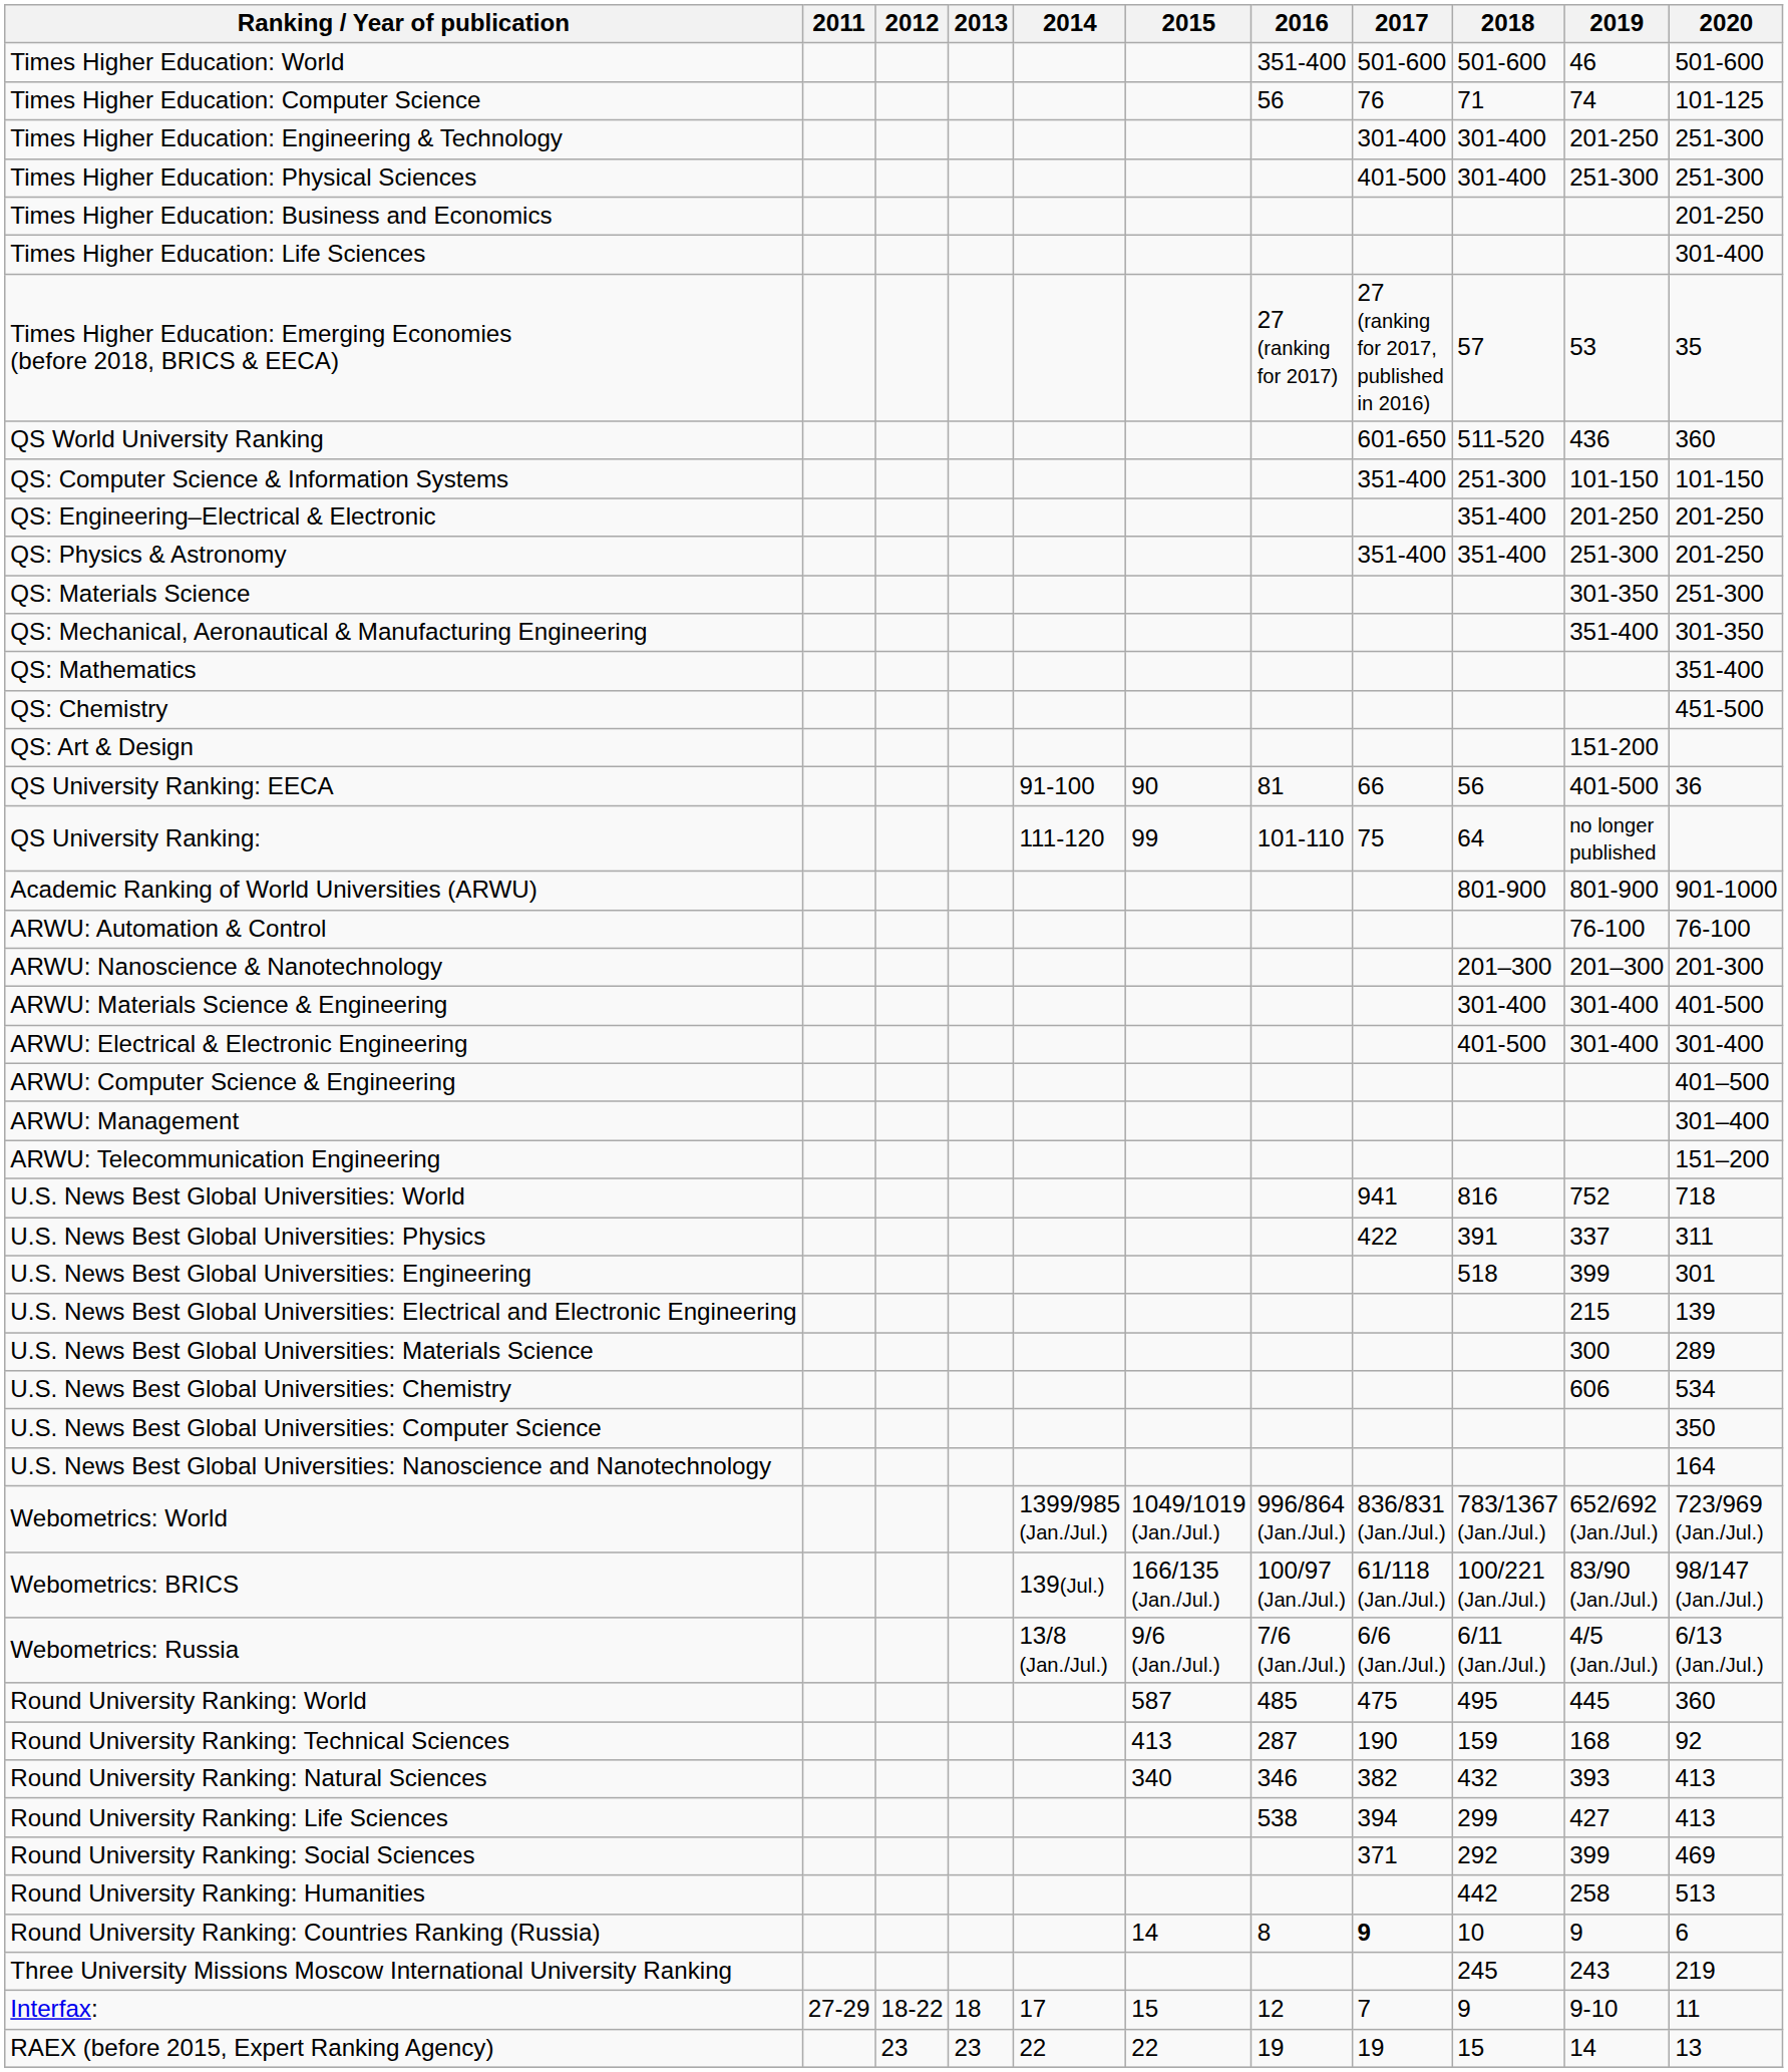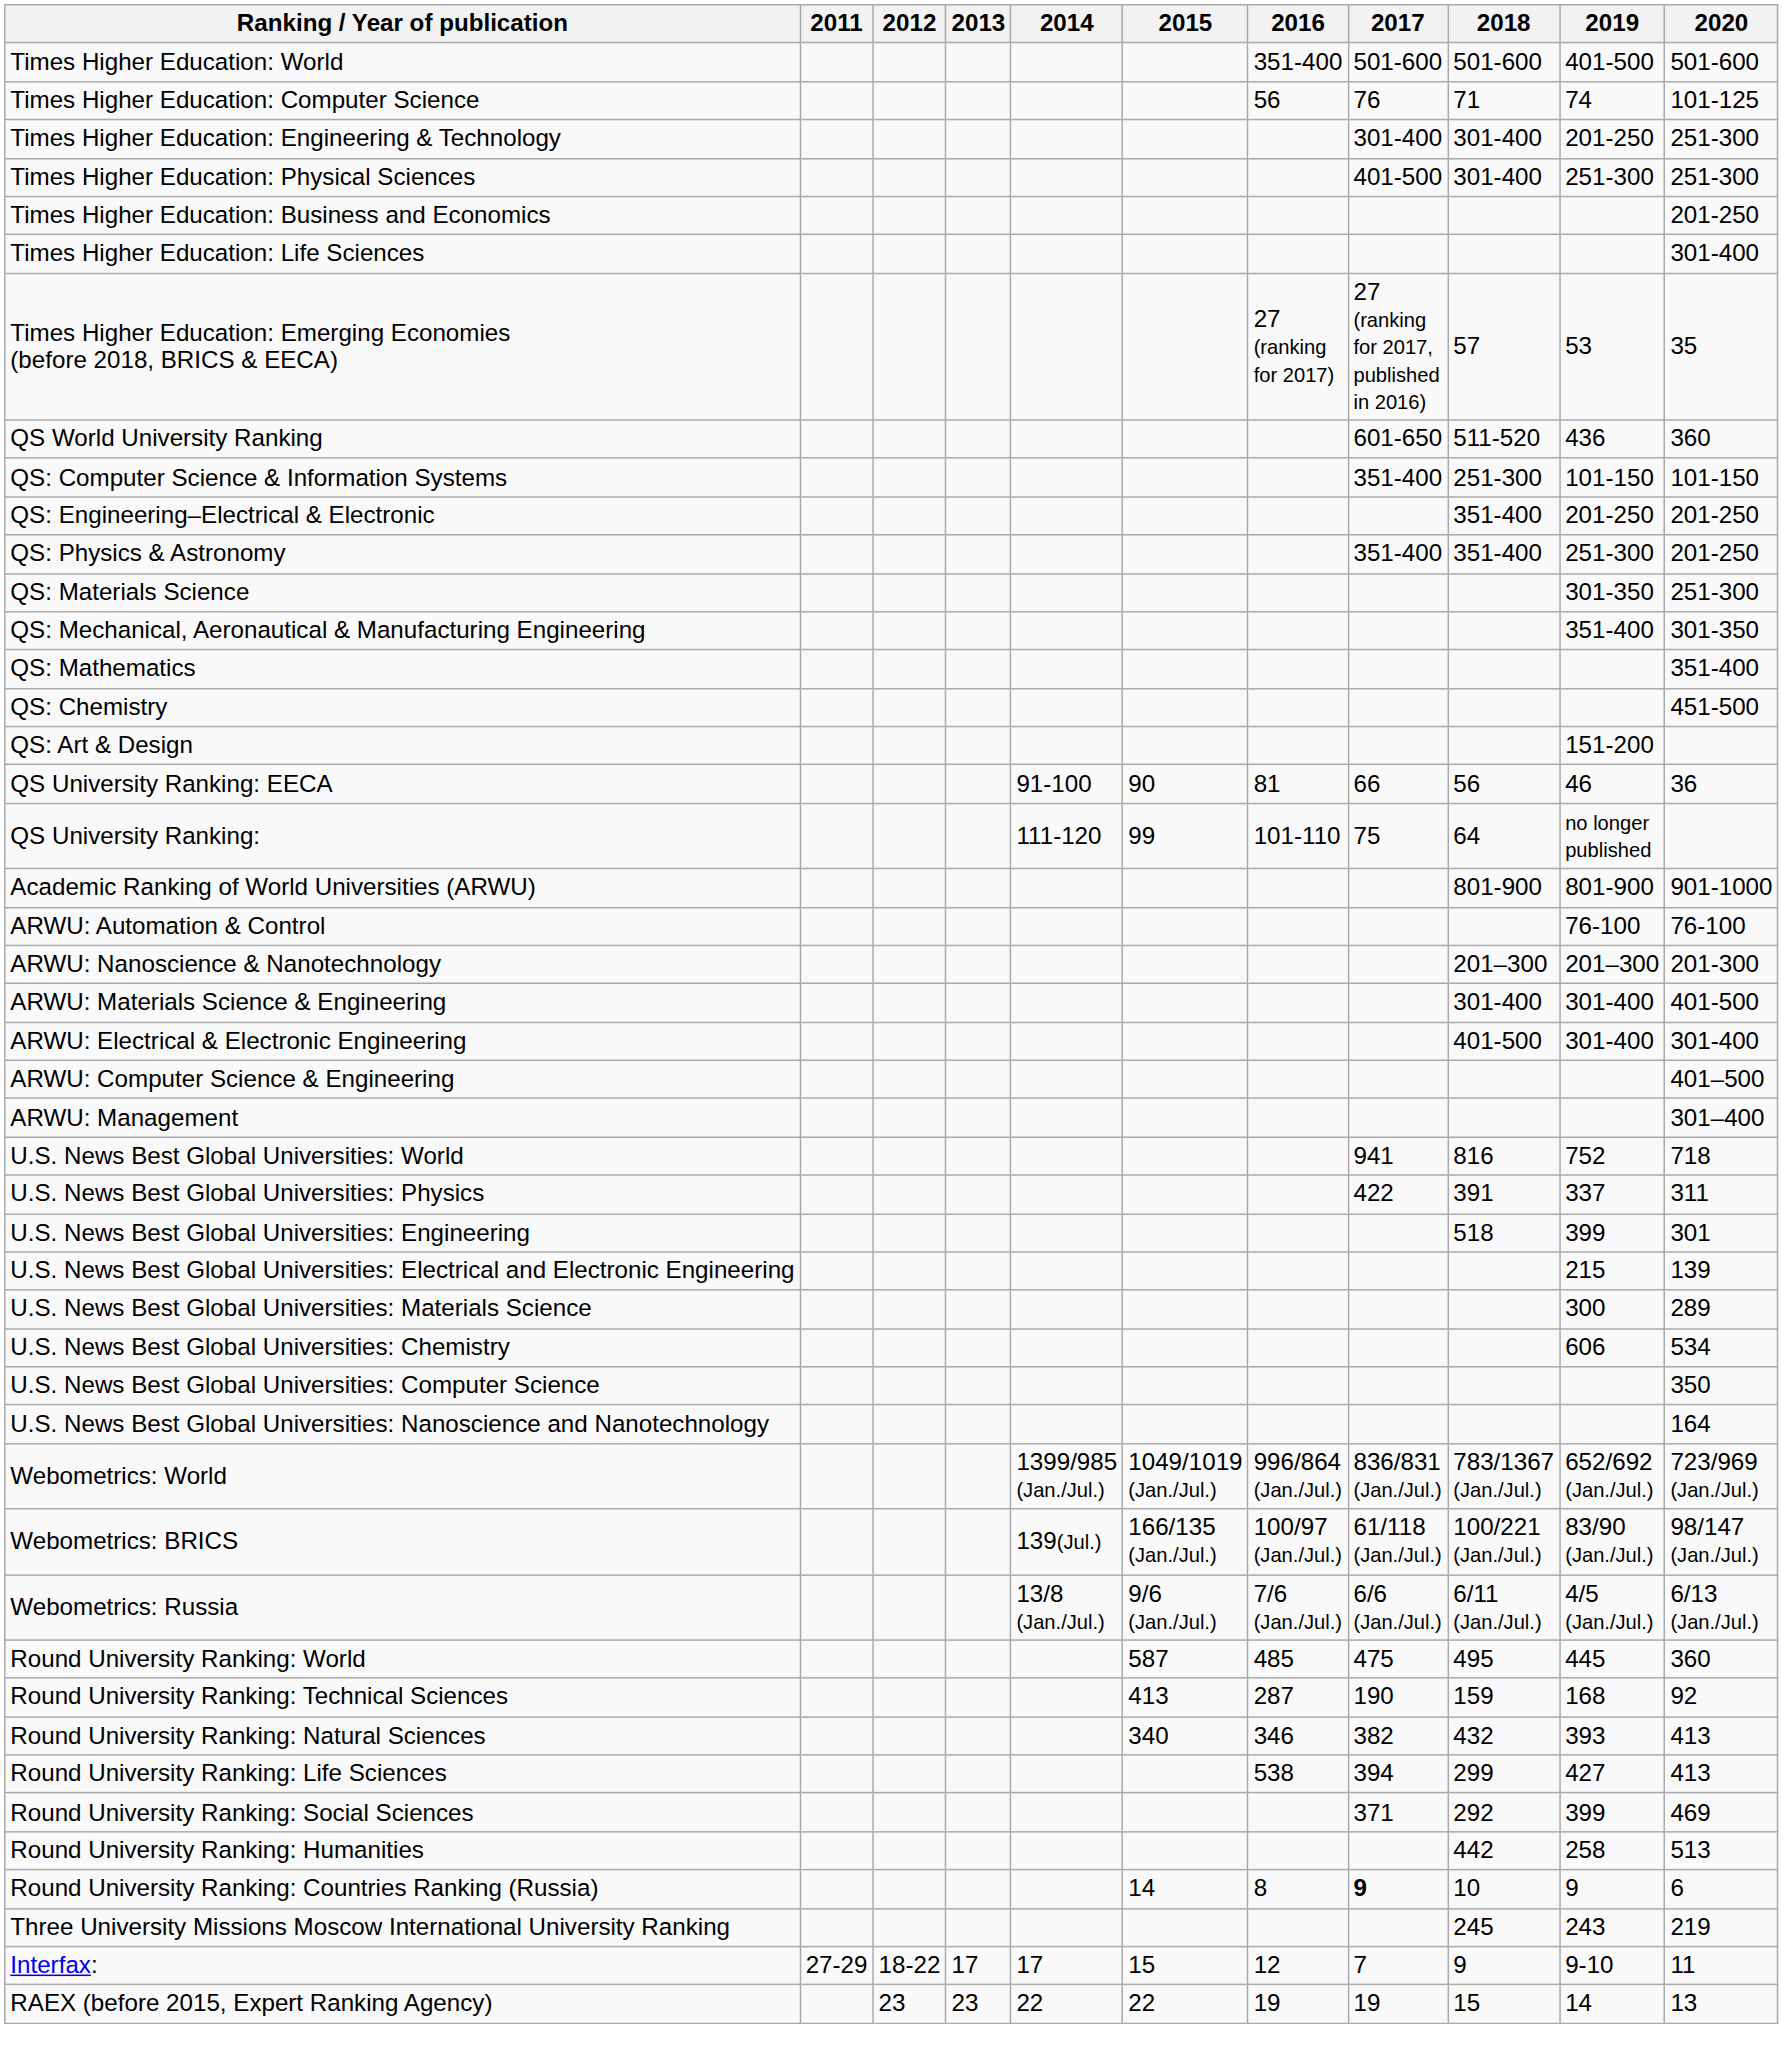Times Higher Education: World | 2019: 46 -> 401-500
QS University Ranking: EECA | 2019: 401-500 -> 46
- row: ARWU: Telecommunication Engineering | 151–200
Interfax: | 2013: 18 -> 17
